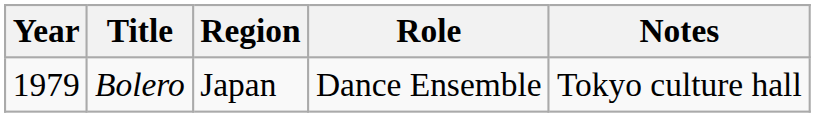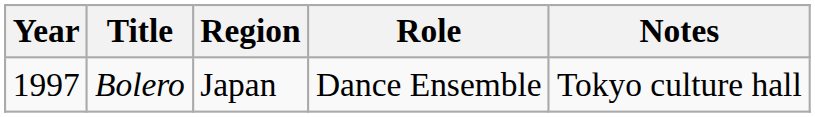Bolero | Year: 1979 -> 1997
